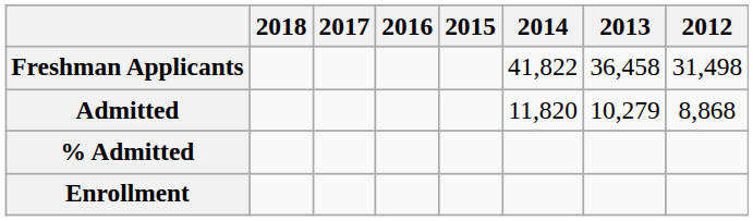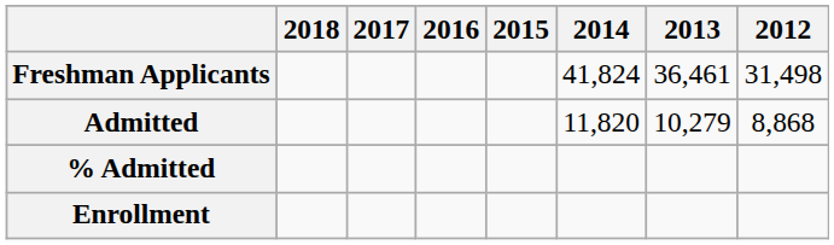Freshman Applicants | 2014: 41,822 -> 41,824
Freshman Applicants | 2013: 36,458 -> 36,461
